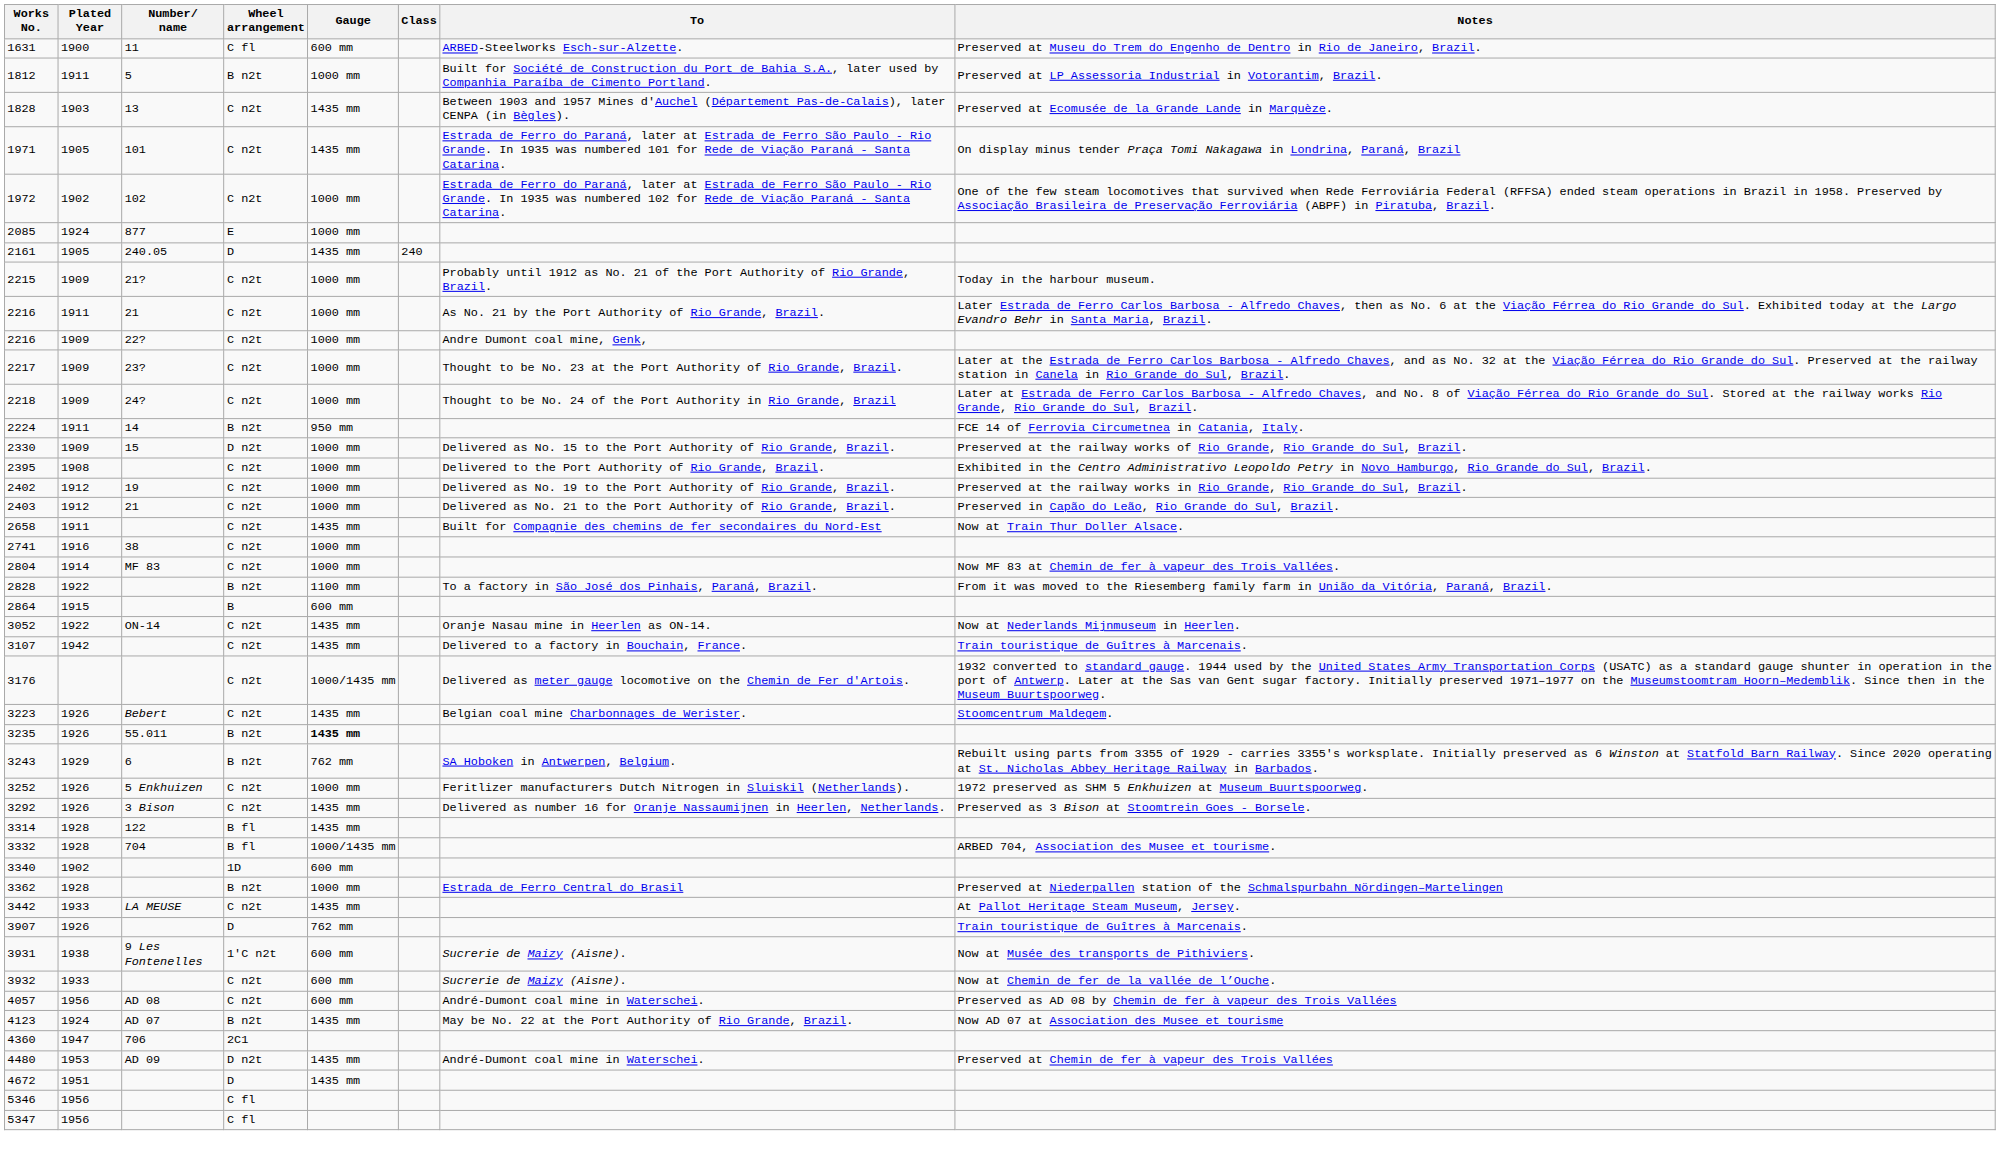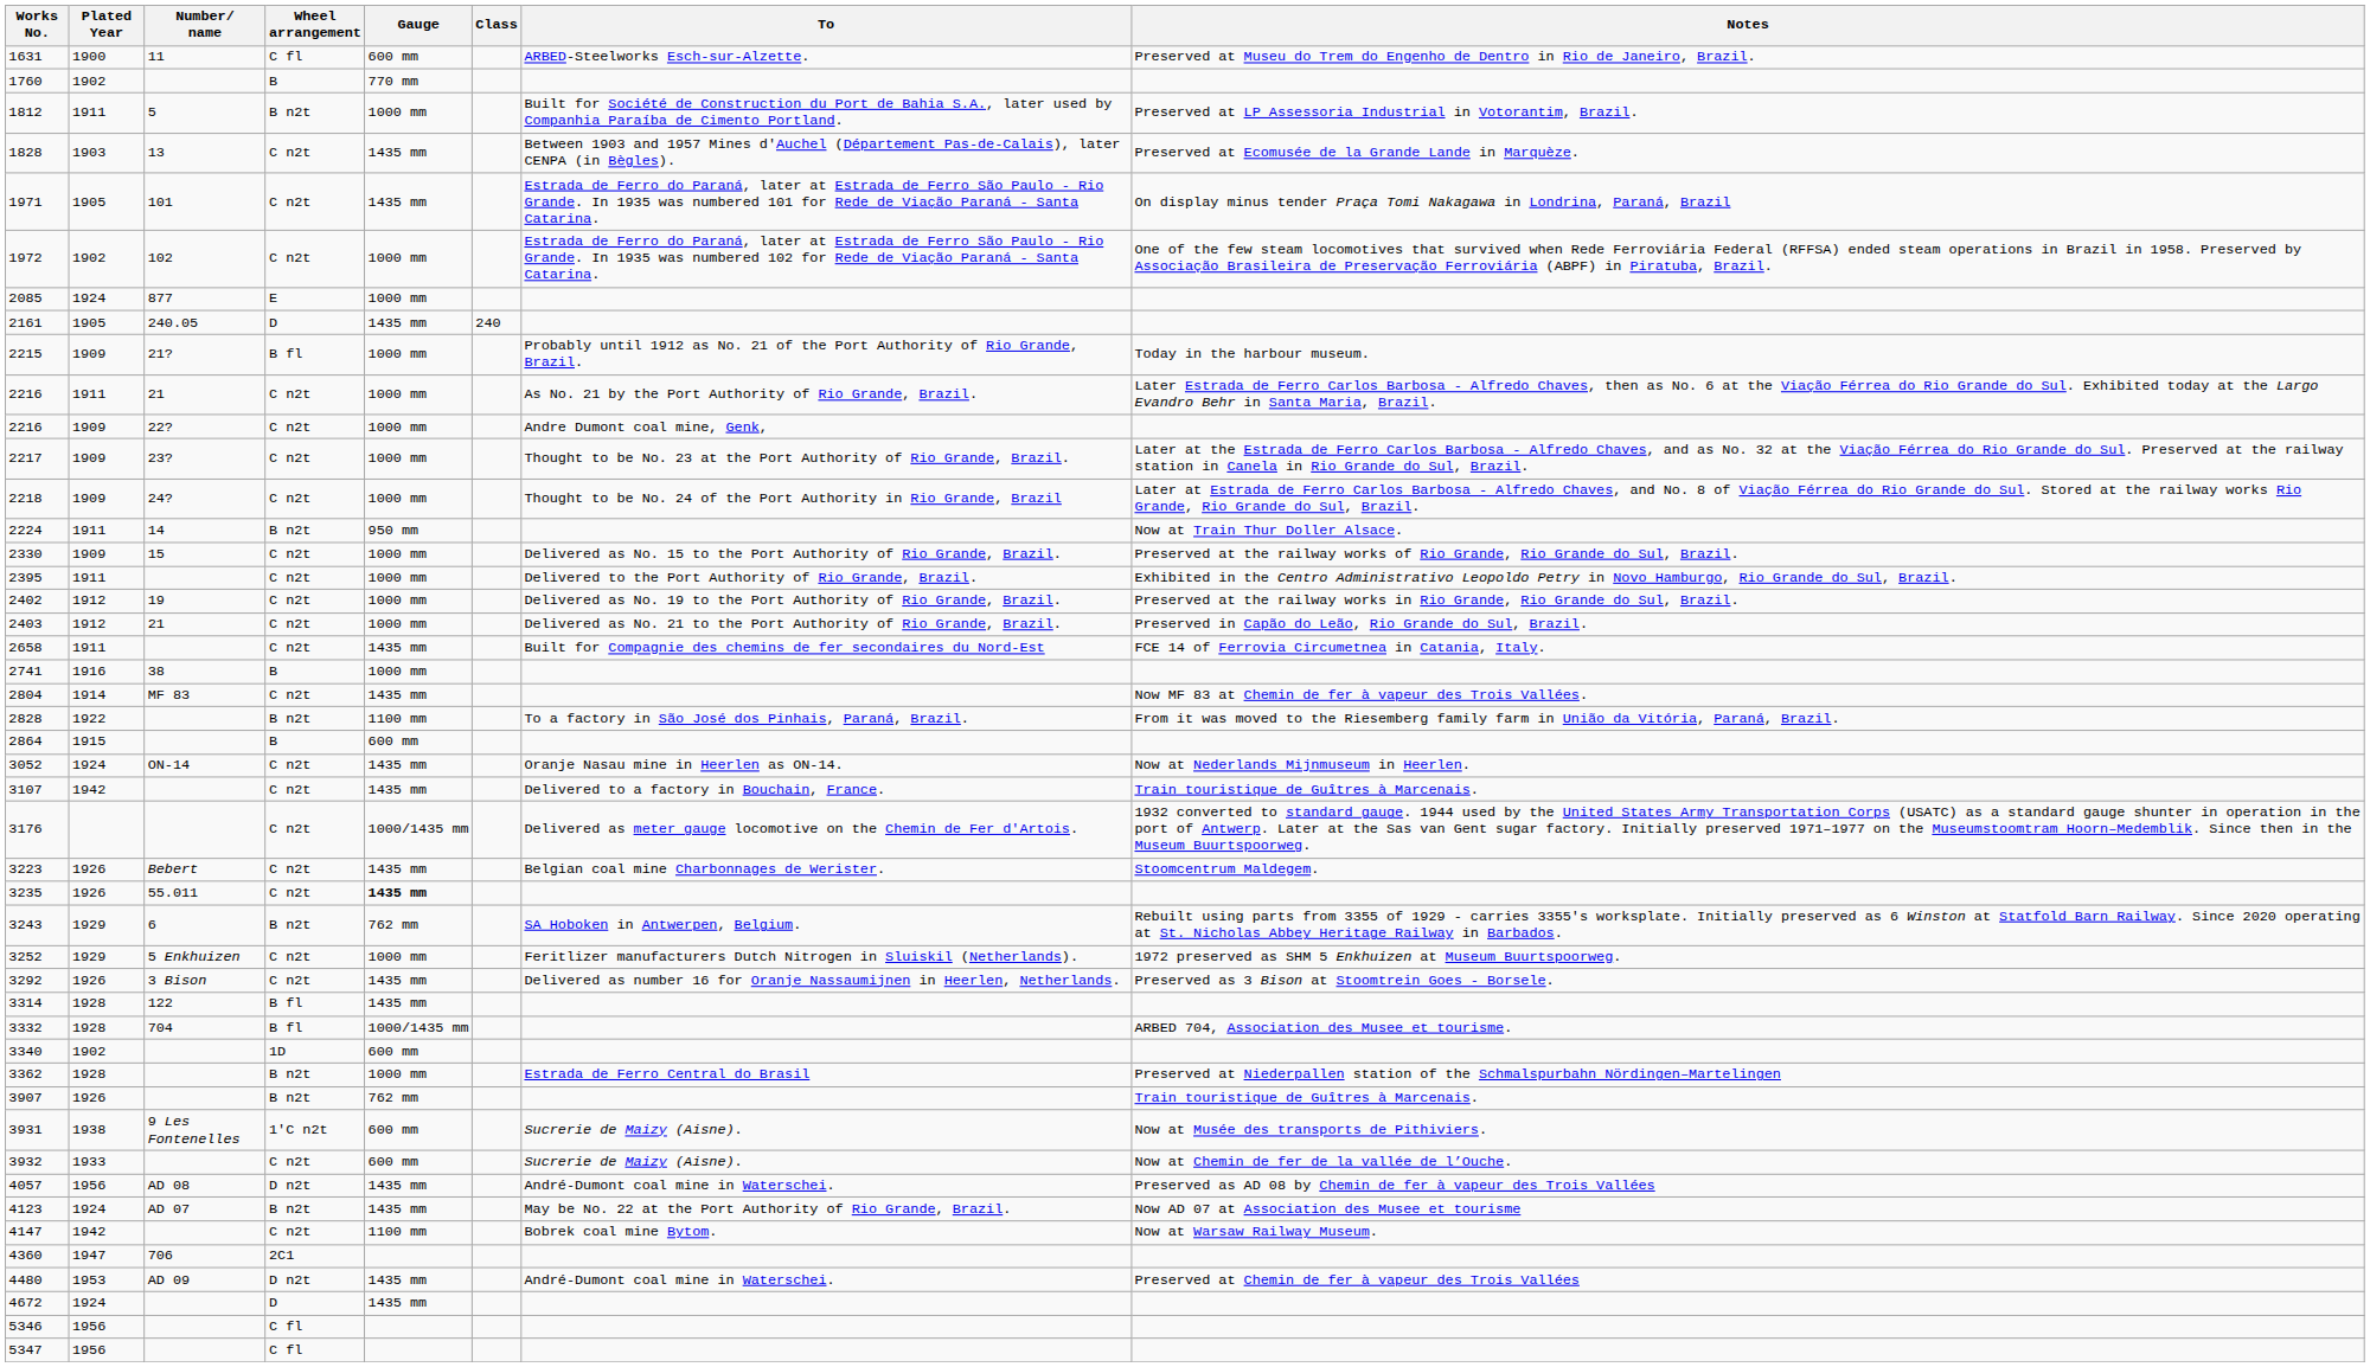+ row: 1760 | 1902 | B | 770 mm
2215 | Wheel arrangement: C n2t -> B fl
2224 | Notes: FCE 14 of Ferrovia Circumetnea in Catania, Italy. -> Now at Train Thur Doller Alsace.
2330 | Wheel arrangement: D n2t -> C n2t
2395 | Plated Year: 1908 -> 1911
2658 | Notes: Now at Train Thur Doller Alsace. -> FCE 14 of Ferrovia Circumetnea in Catania, Italy.
2741 | Wheel arrangement: C n2t -> B
2804 | Gauge: 1000 mm -> 1435 mm
3052 | Plated Year: 1922 -> 1924
3235 | Wheel arrangement: B n2t -> C n2t
3252 | Plated Year: 1926 -> 1929
- row: 3442 | 1933 | LA MEUSE | C n2t | 1435 mm | At Pallot Heritage Steam Museum, Jersey.
3907 | Wheel arrangement: D -> B n2t
4057 | Wheel arrangement: C n2t -> D n2t
4057 | Gauge: 600 mm -> 1435 mm
+ row: 4147 | 1942 | C n2t | 1100 mm | Bobrek coal mine Bytom. | Now at Warsaw Railway Museum.
4672 | Plated Year: 1951 -> 1924
